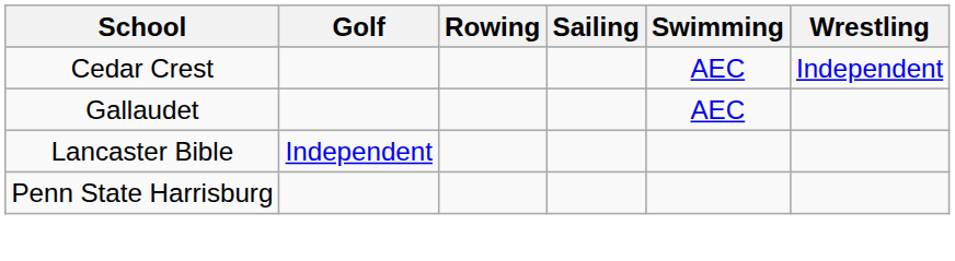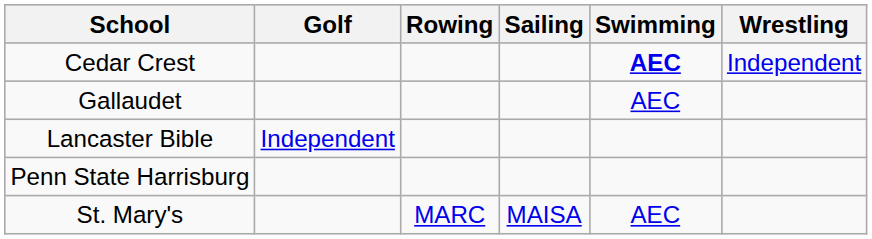Cedar Crest | Swimming: normal -> bold
+ row: St. Mary's | MARC | MAISA | AEC
